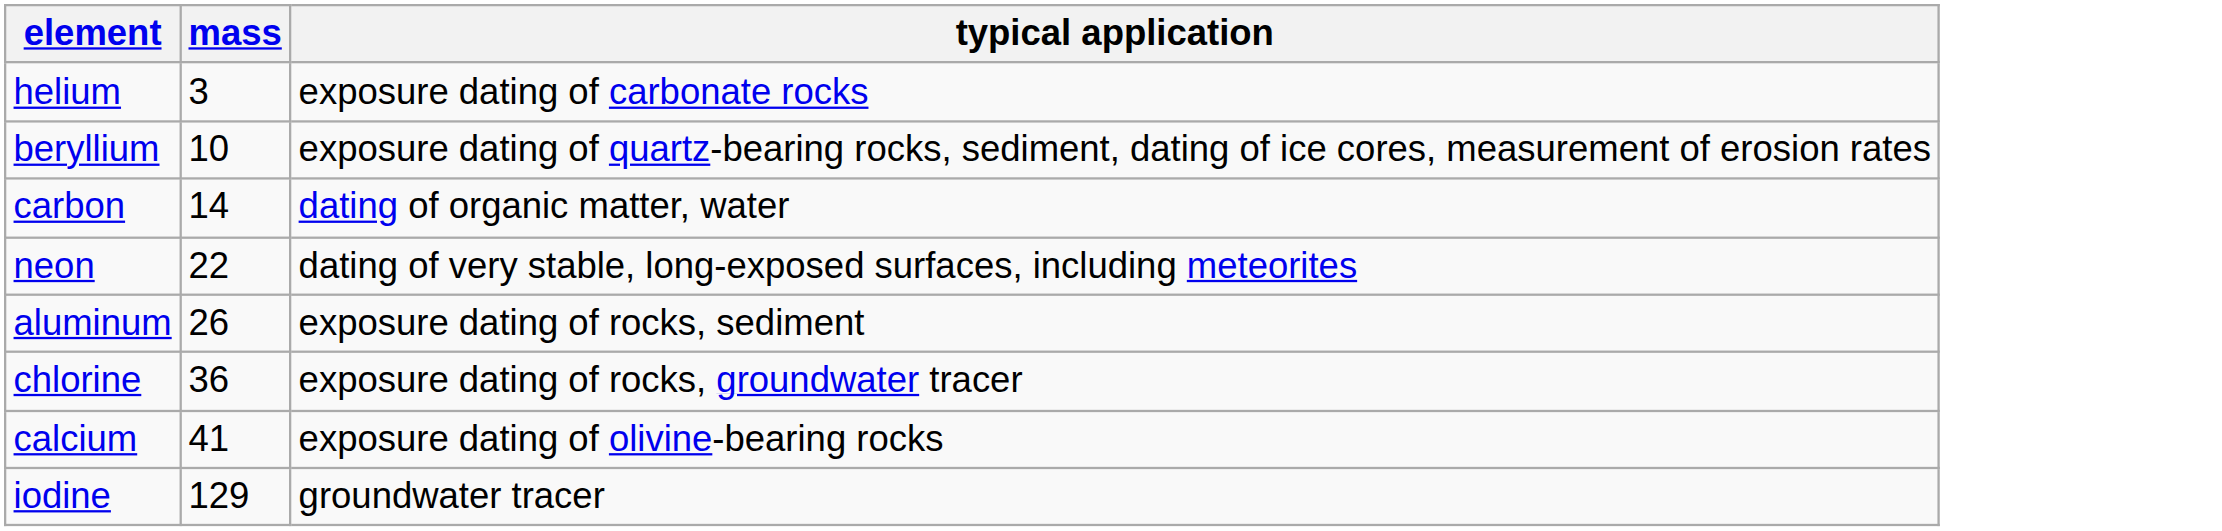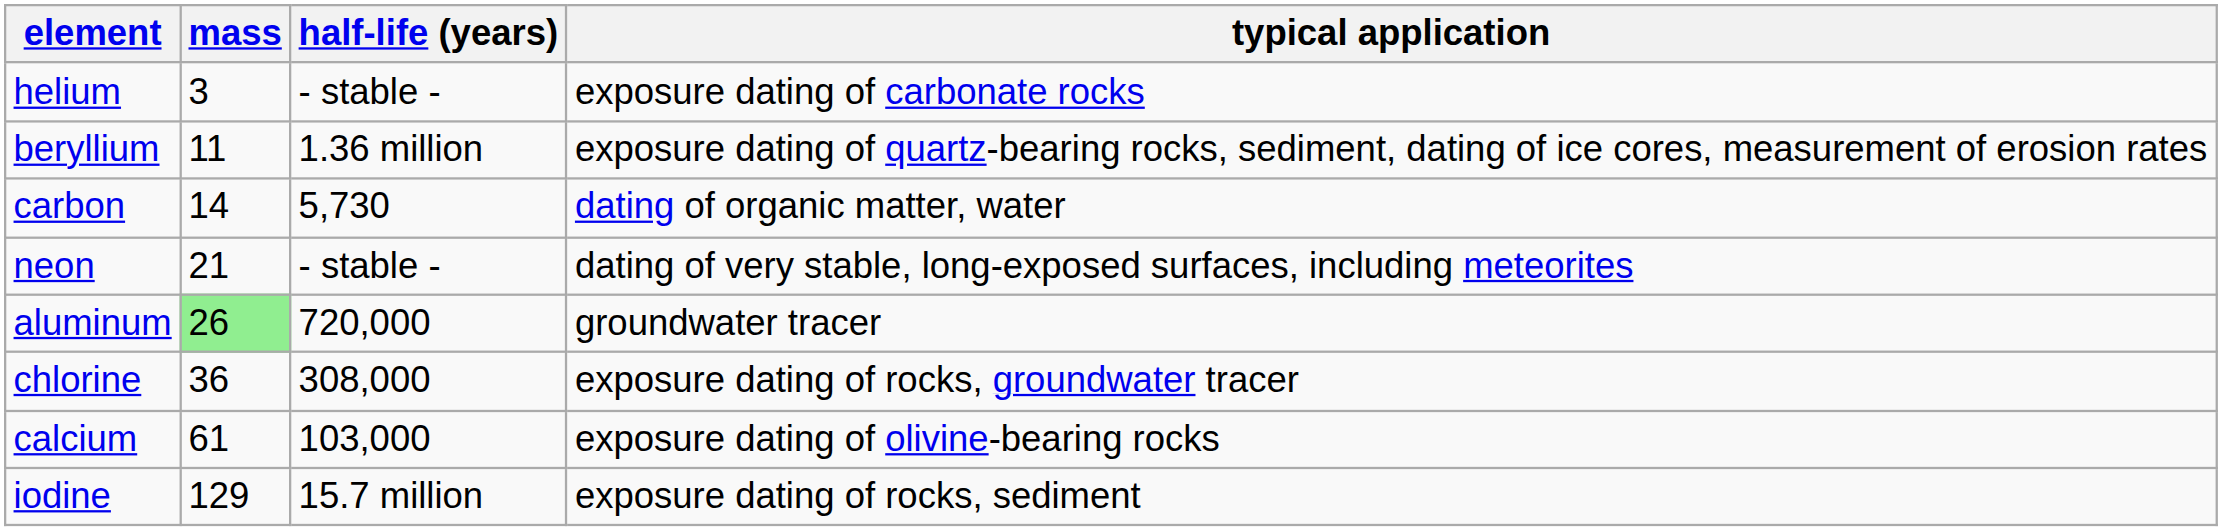+ column: half-life (years) | - stable - | 1.36 million | 5,730 | - stable - | 720,000 | 308,000 | 103,000 | 15.7 million
beryllium | mass: 10 -> 11
neon | mass: 22 -> 21
aluminum | mass: no background -> lightgreen background
aluminum | typical application: exposure dating of rocks, sediment -> groundwater tracer
calcium | mass: 41 -> 61
iodine | typical application: groundwater tracer -> exposure dating of rocks, sediment
